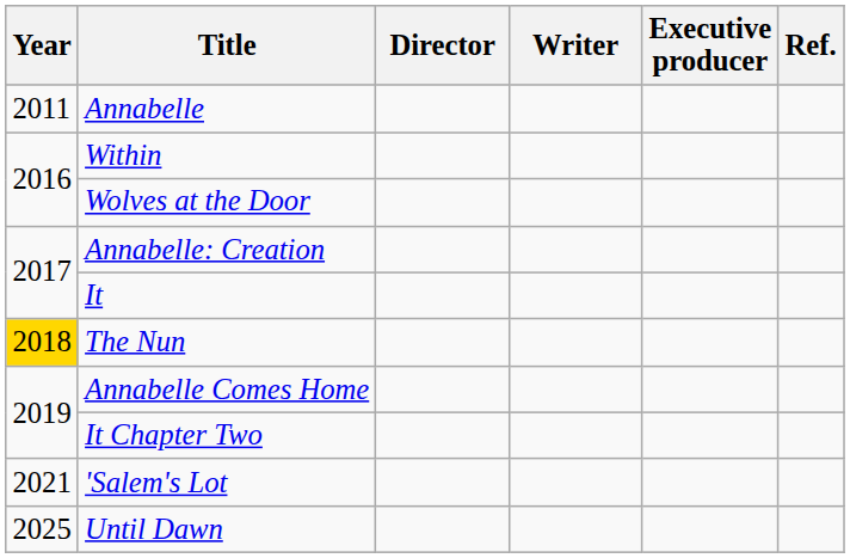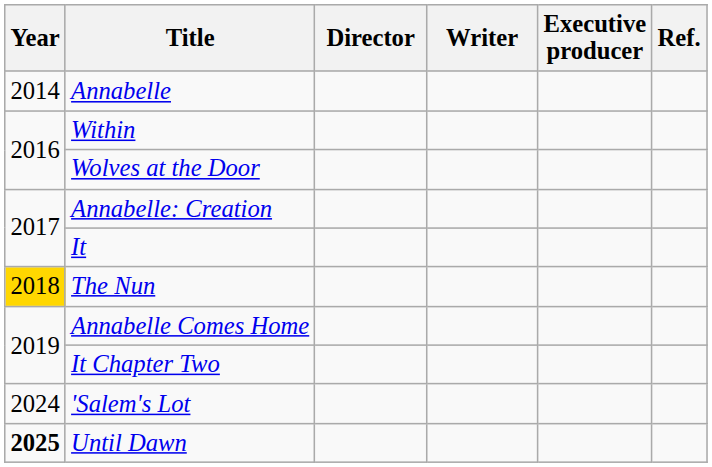Annabelle | Year: 2011 -> 2014
'Salem's Lot | Year: 2021 -> 2024
Until Dawn | Year: normal -> bold
